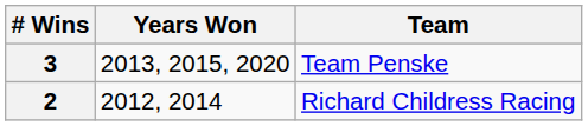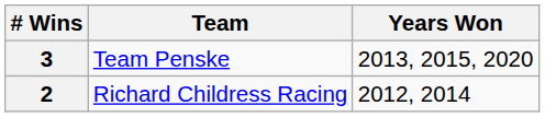columns swapped: Team <-> Years Won
